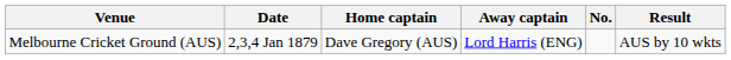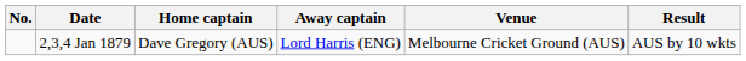columns swapped: No. <-> Venue
